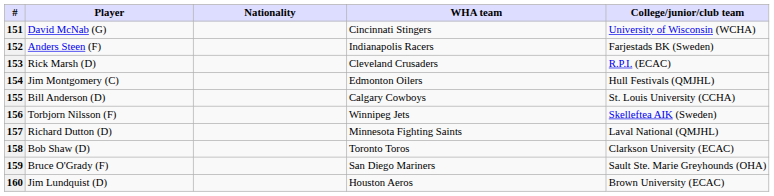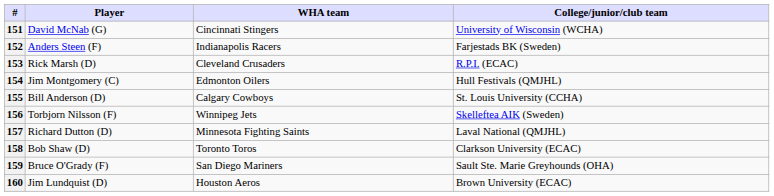- column: Nationality
